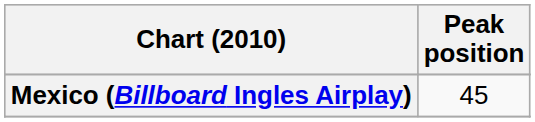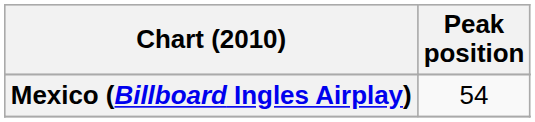Mexico (Billboard Ingles Airplay) | Peak position: 45 -> 54
